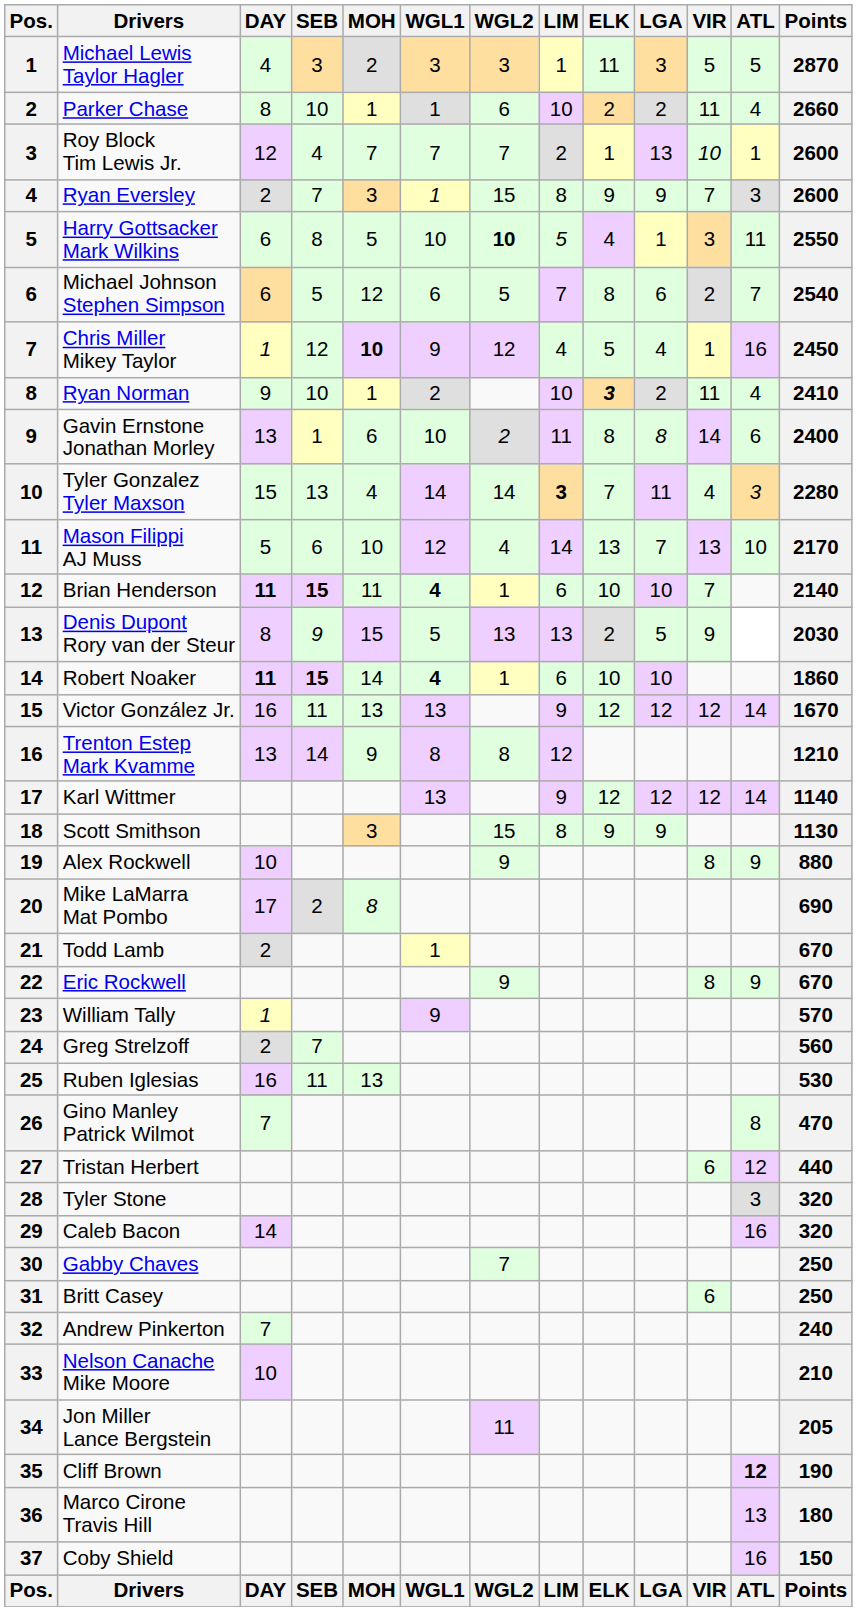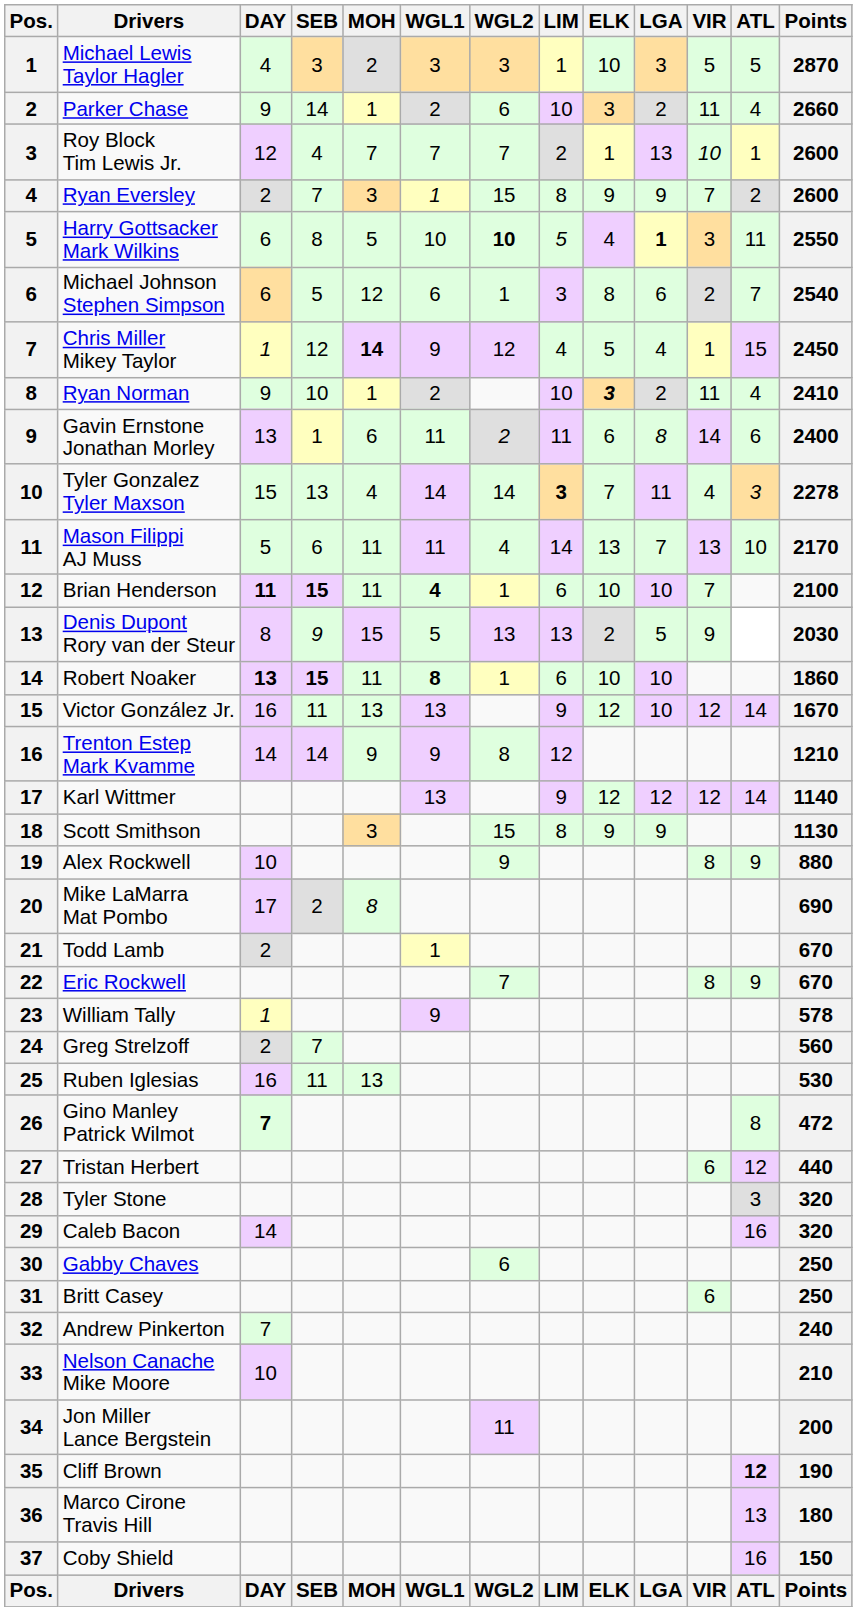Michael Lewis Taylor Hagler | ELK: 11 -> 10
Parker Chase | DAY: 8 -> 9
Parker Chase | SEB: 10 -> 14
Parker Chase | WGL1: 1 -> 2
Parker Chase | ELK: 2 -> 3
Ryan Eversley | ATL: 3 -> 2
Harry Gottsacker Mark Wilkins | LGA: normal -> bold
Michael Johnson Stephen Simpson | WGL2: 5 -> 1
Michael Johnson Stephen Simpson | LIM: 7 -> 3
Chris Miller Mikey Taylor | MOH: 10 -> 14
Chris Miller Mikey Taylor | ATL: 16 -> 15
Gavin Ernstone Jonathan Morley | WGL1: 10 -> 11
Gavin Ernstone Jonathan Morley | ELK: 8 -> 6
Tyler Gonzalez Tyler Maxson | Points: 2280 -> 2278
Mason Filippi AJ Muss | MOH: 10 -> 11
Mason Filippi AJ Muss | WGL1: 12 -> 11
Brian Henderson | Points: 2140 -> 2100
Robert Noaker | DAY: 11 -> 13
Robert Noaker | MOH: 14 -> 11
Robert Noaker | WGL1: 4 -> 8
Victor González Jr. | LGA: 12 -> 10
Trenton Estep Mark Kvamme | DAY: 13 -> 14
Trenton Estep Mark Kvamme | WGL1: 8 -> 9
Eric Rockwell | WGL2: 9 -> 7
William Tally | Points: 570 -> 578
Gino Manley Patrick Wilmot | DAY: normal -> bold
Gino Manley Patrick Wilmot | Points: 470 -> 472
Gabby Chaves | WGL2: 7 -> 6
Jon Miller Lance Bergstein | Points: 205 -> 200
